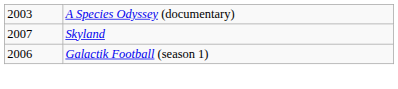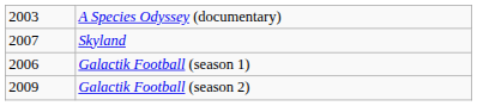+ row: 2009 | Galactik Football (season 2)
